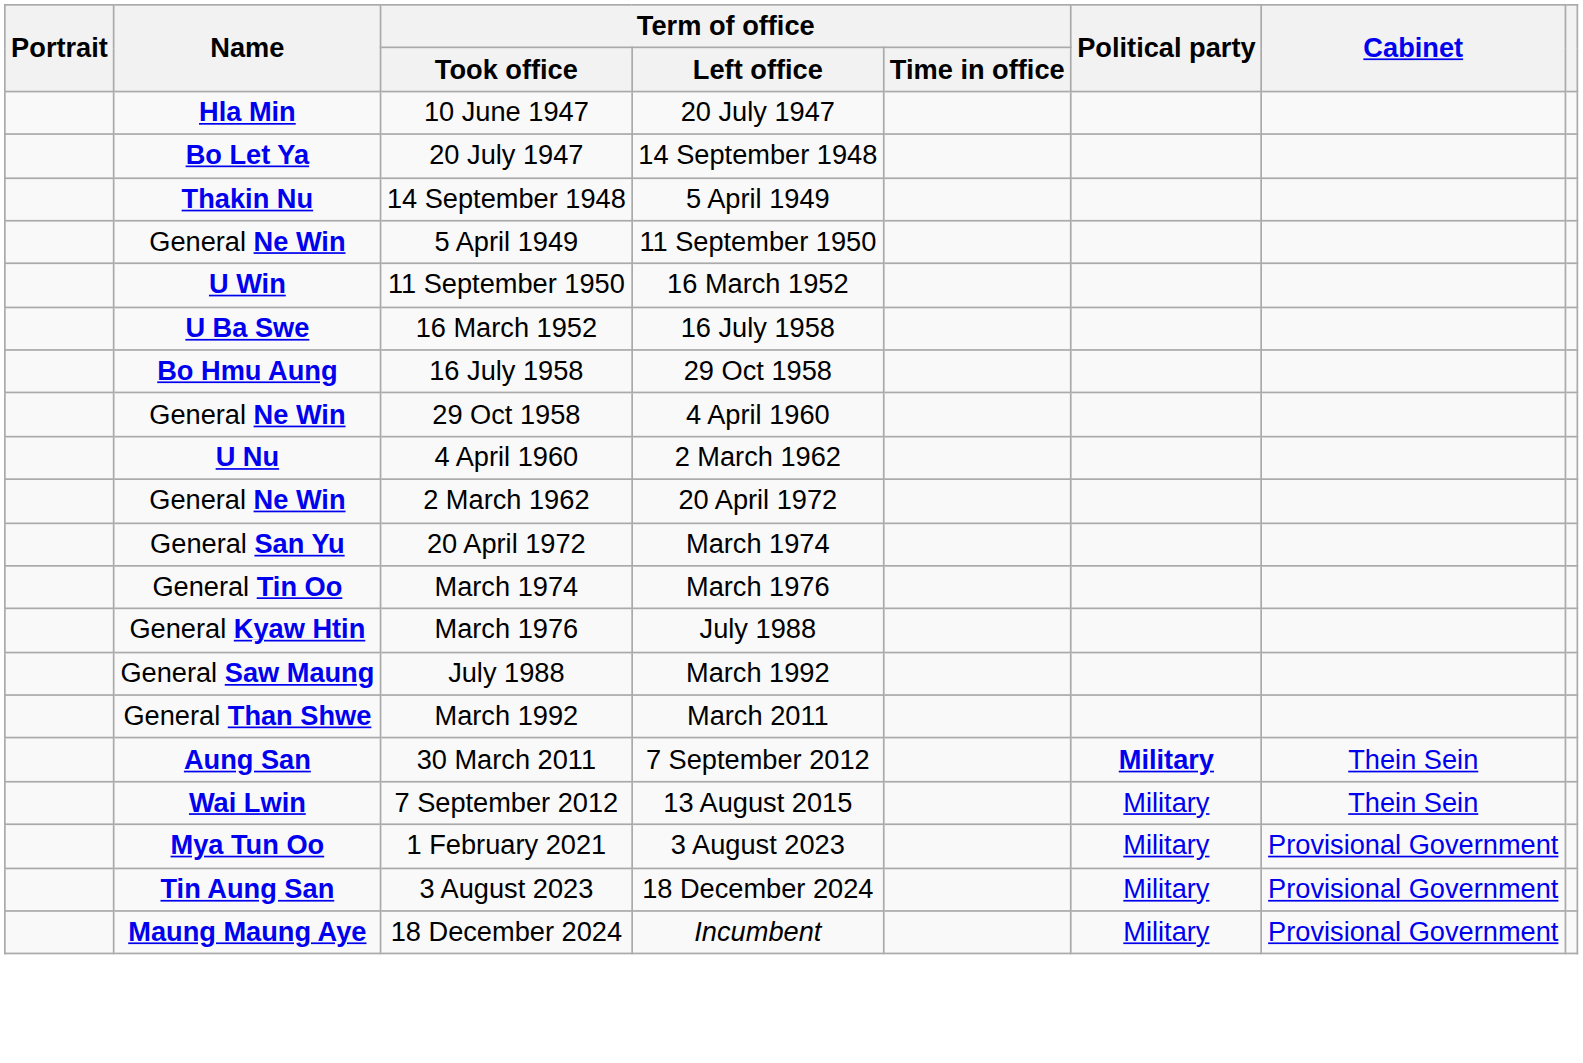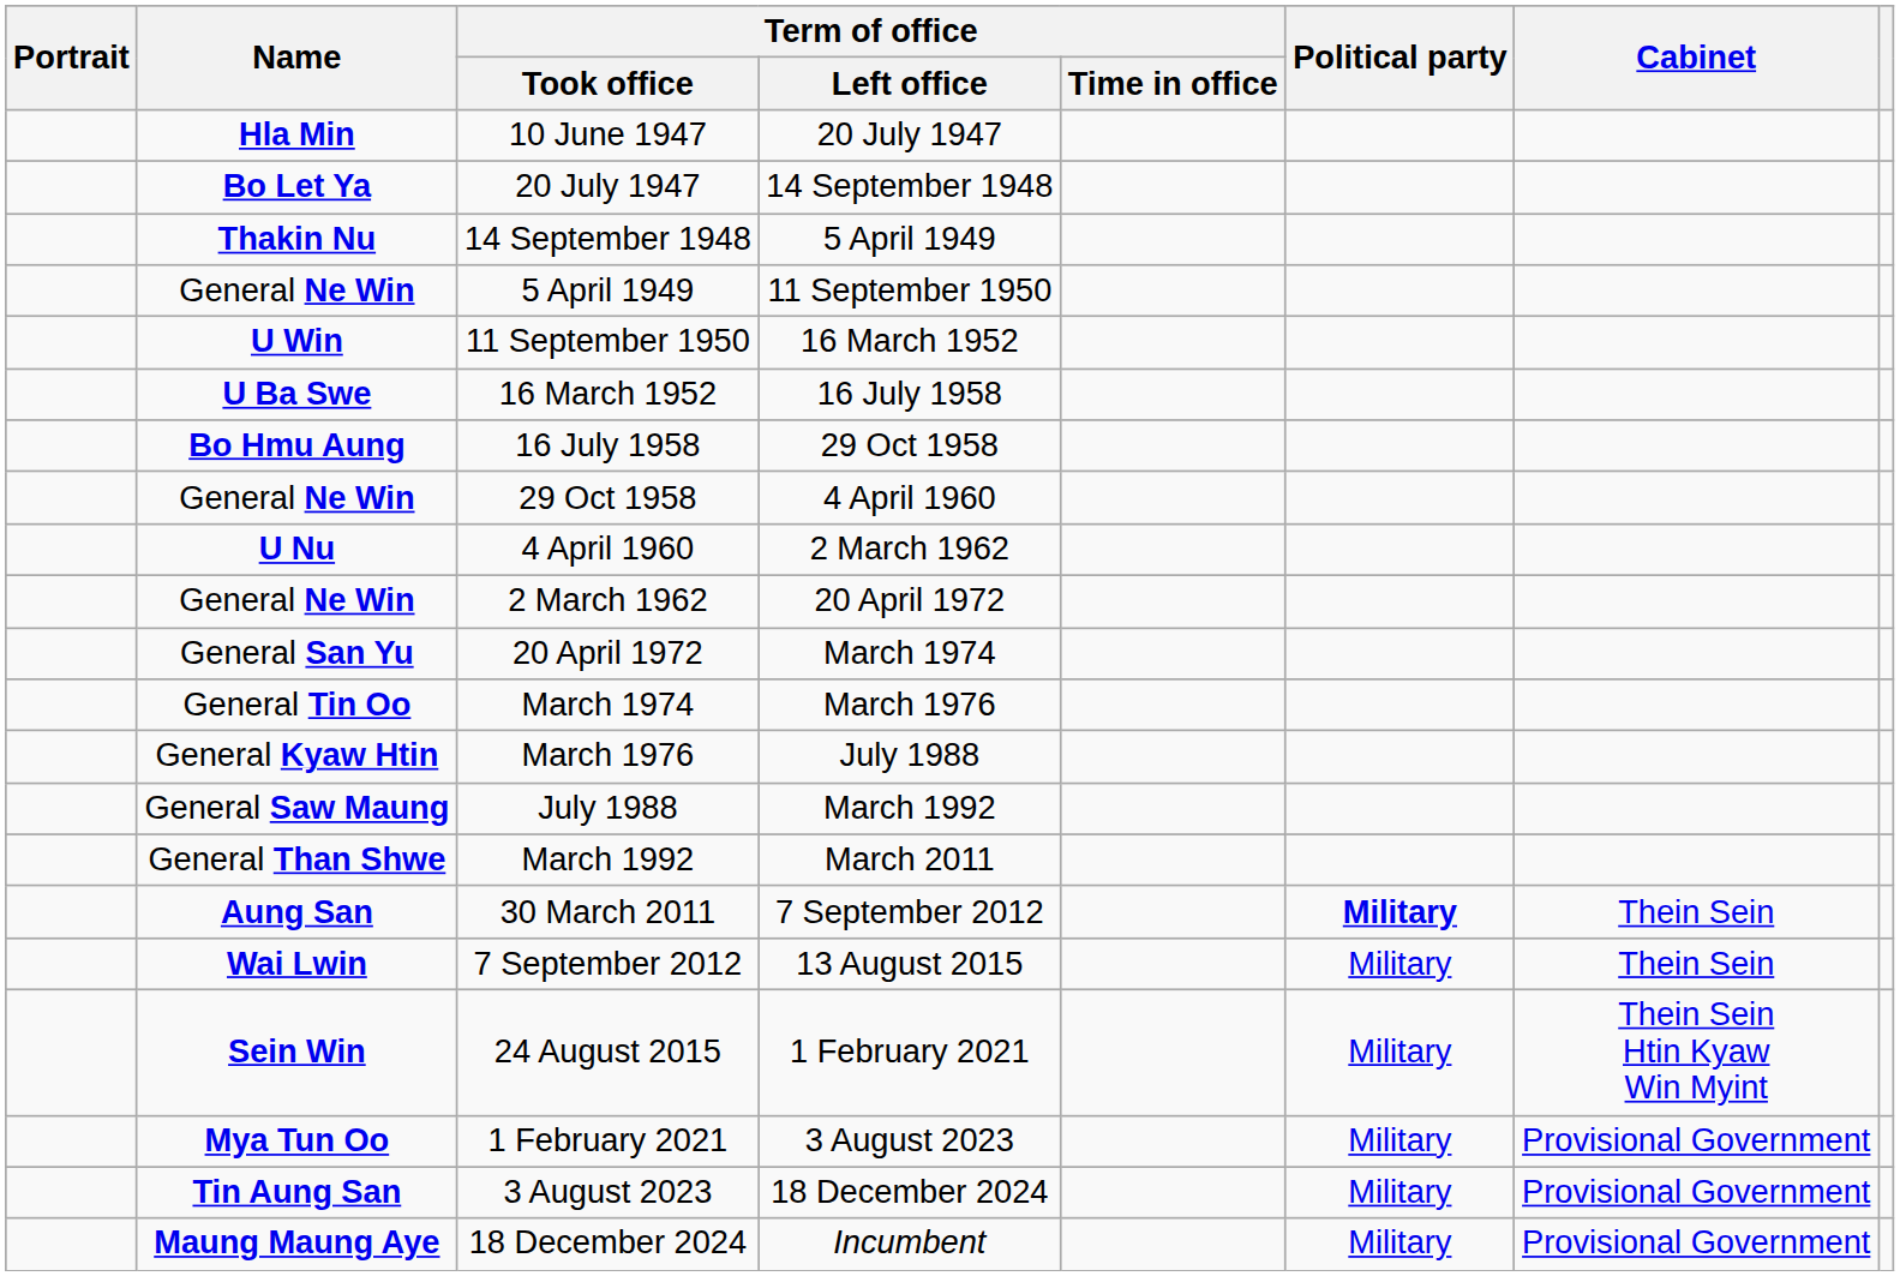+ row: Sein Win | 24 August 2015 | 1 February 2021 | Military | Thein Sein Htin Kyaw Win Myint
